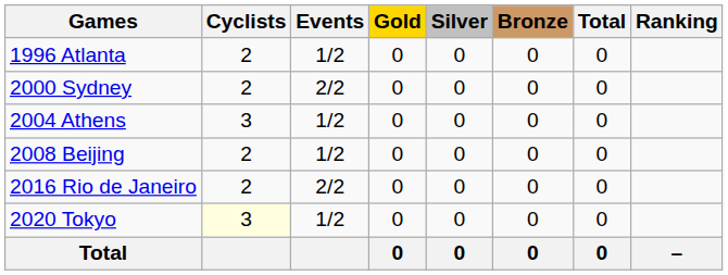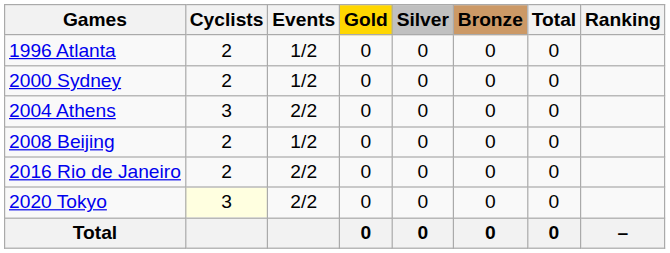2000 Sydney | Events: 2/2 -> 1/2
2004 Athens | Events: 1/2 -> 2/2
2020 Tokyo | Events: 1/2 -> 2/2
